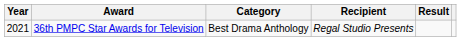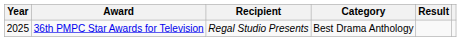columns swapped: Category <-> Recipient
36th PMPC Star Awards for Television | Year: 2021 -> 2025
